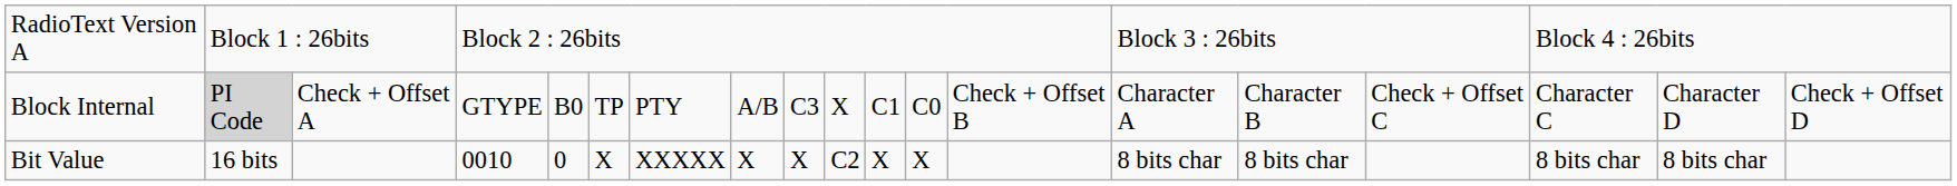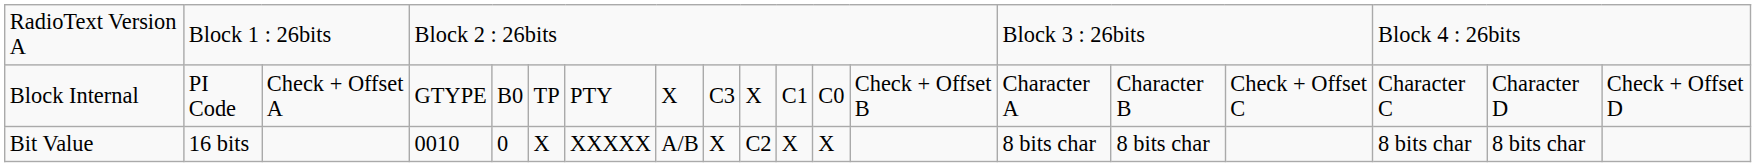Block Internal | column 2: lightgrey background -> no background
Block Internal | column 8: A/B -> X
Bit Value | column 8: X -> A/B
